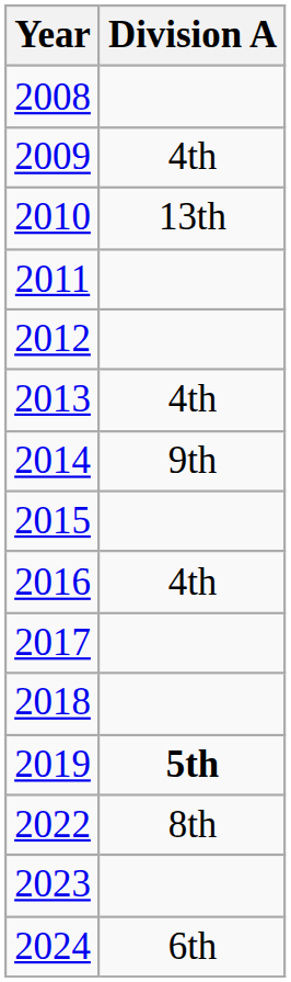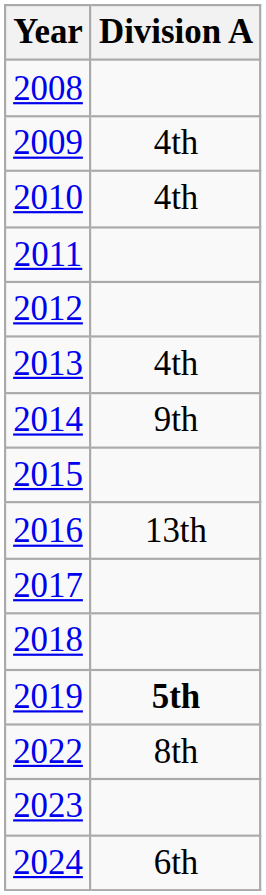2010 | Division A: 13th -> 4th
2016 | Division A: 4th -> 13th
